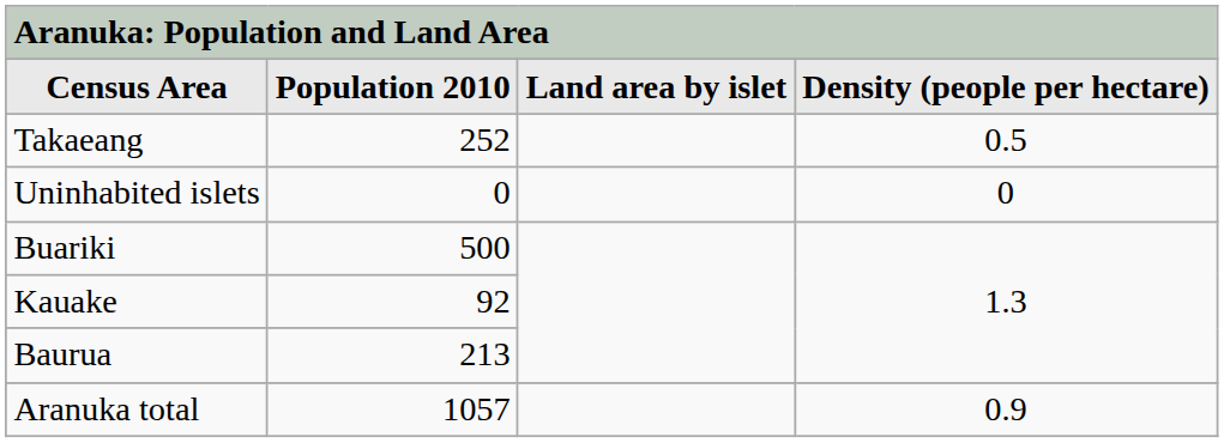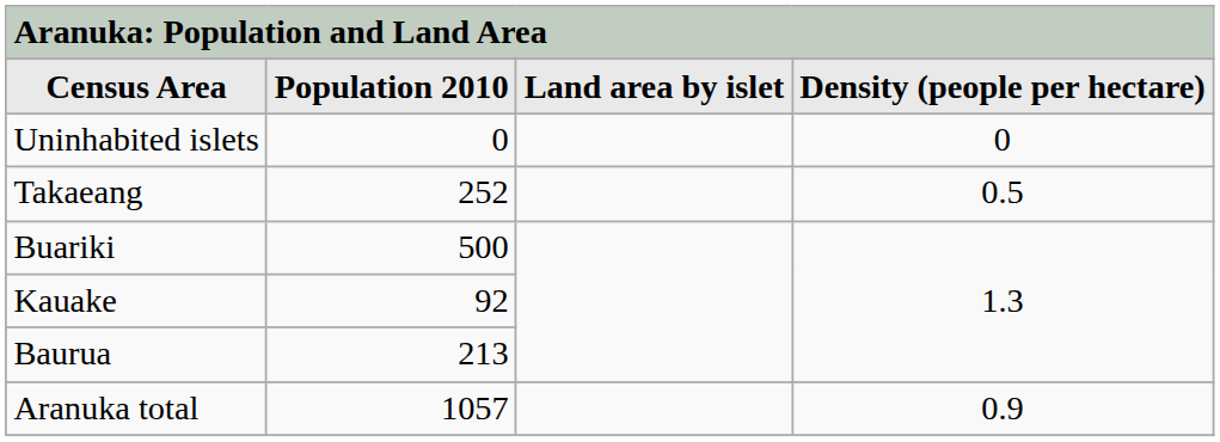rows swapped: Uninhabited islets <-> Takaeang
